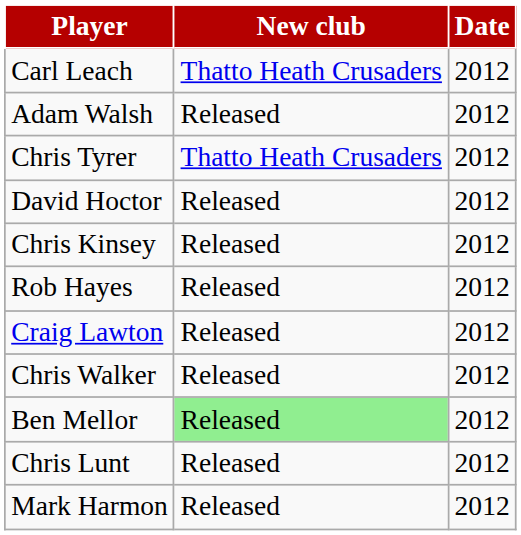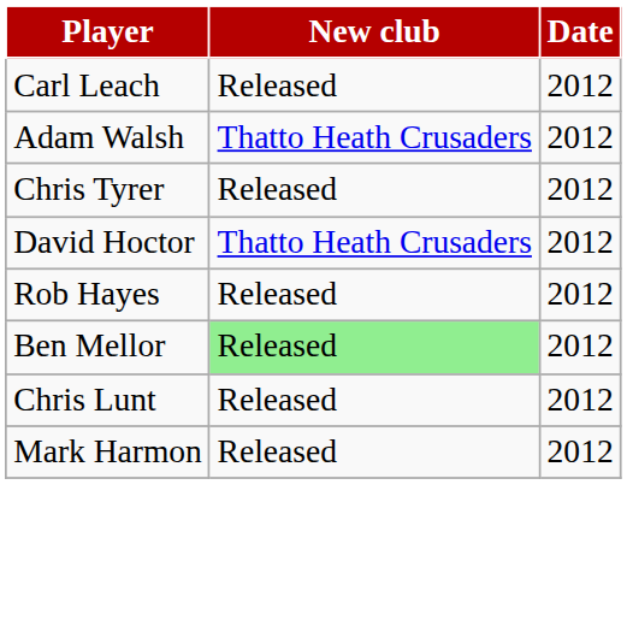Carl Leach | New club: Thatto Heath Crusaders -> Released
Adam Walsh | New club: Released -> Thatto Heath Crusaders
Chris Tyrer | New club: Thatto Heath Crusaders -> Released
David Hoctor | New club: Released -> Thatto Heath Crusaders
- row: Chris Kinsey | Released | 2012
- row: Craig Lawton | Released | 2012
- row: Chris Walker | Released | 2012
